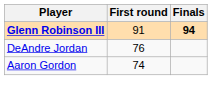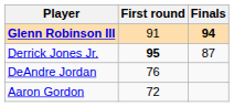+ row: Derrick Jones Jr. | 95 | 87
Aaron Gordon | First round: 74 -> 72
